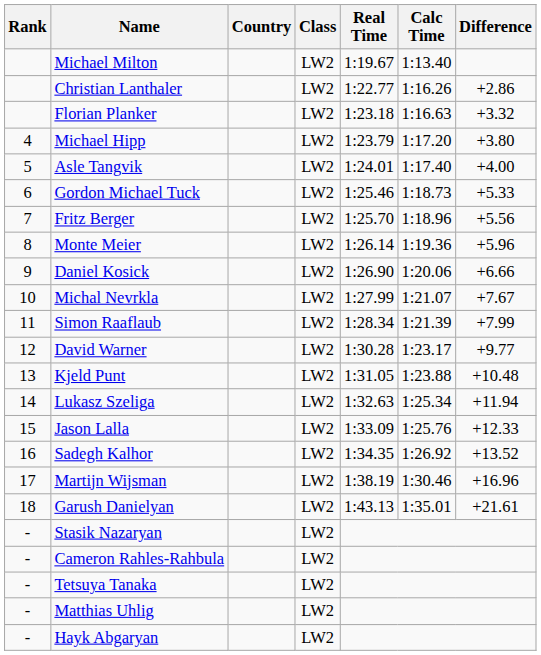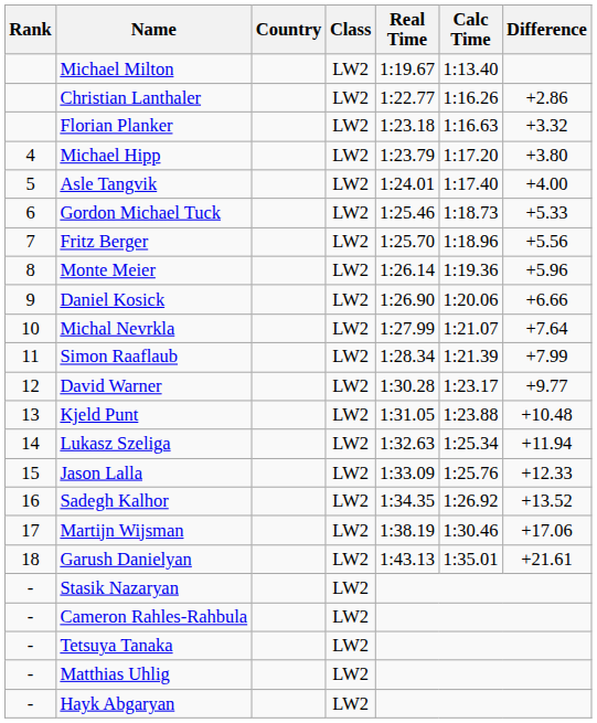Michal Nevrkla | Difference: +7.67 -> +7.64
Martijn Wijsman | Difference: +16.96 -> +17.06
